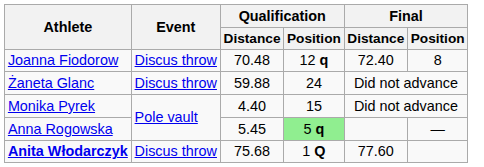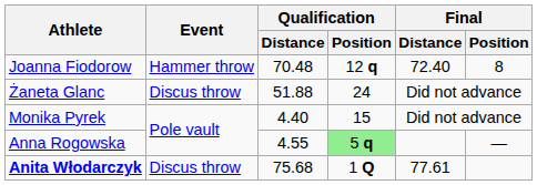Joanna Fiodorow | Event: Discus throw -> Hammer throw
Żaneta Glanc | Qualification / Distance: 59.88 -> 51.88
Anna Rogowska | Qualification / Distance: 5.45 -> 4.55
Anita Włodarczyk | Final / Distance: 77.60 -> 77.61
